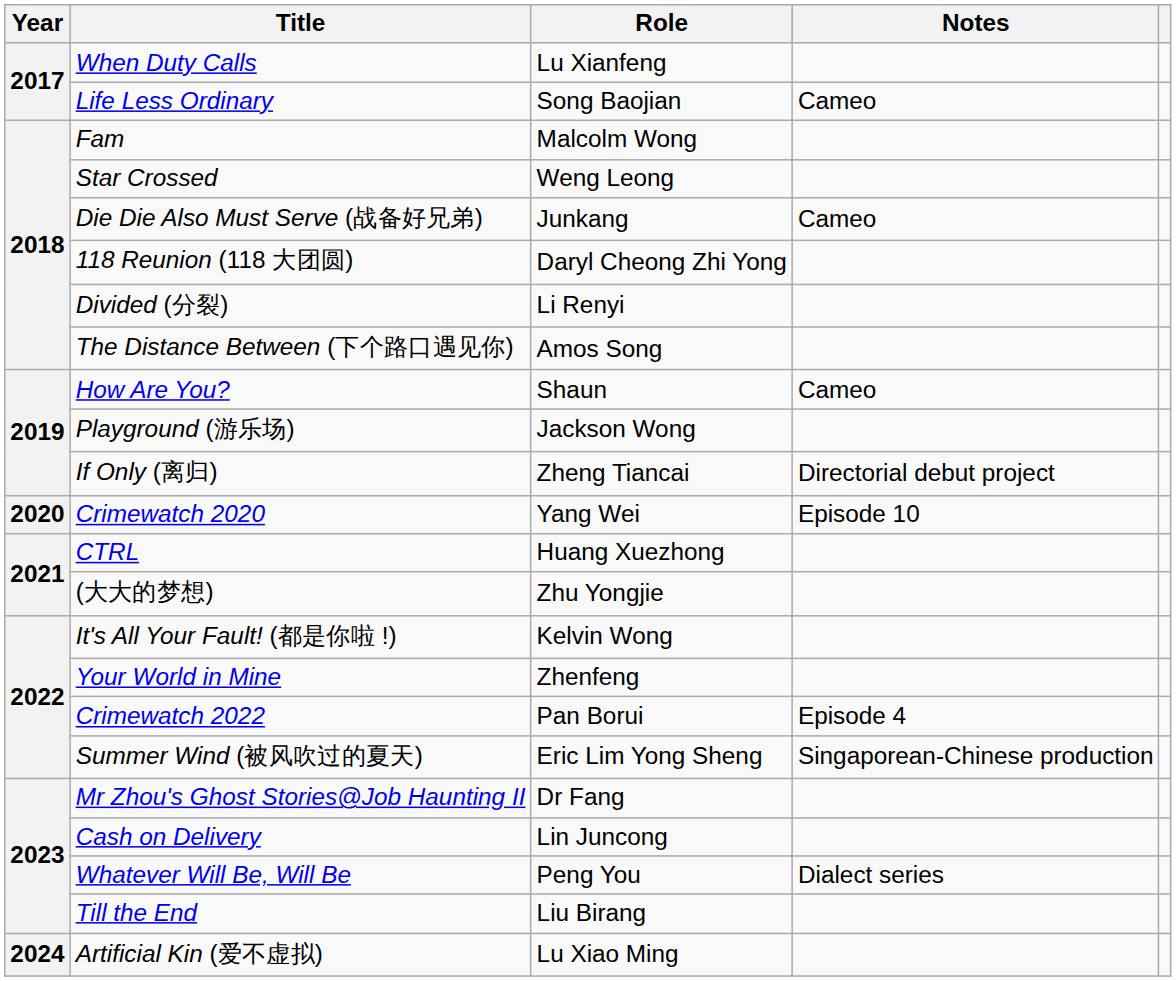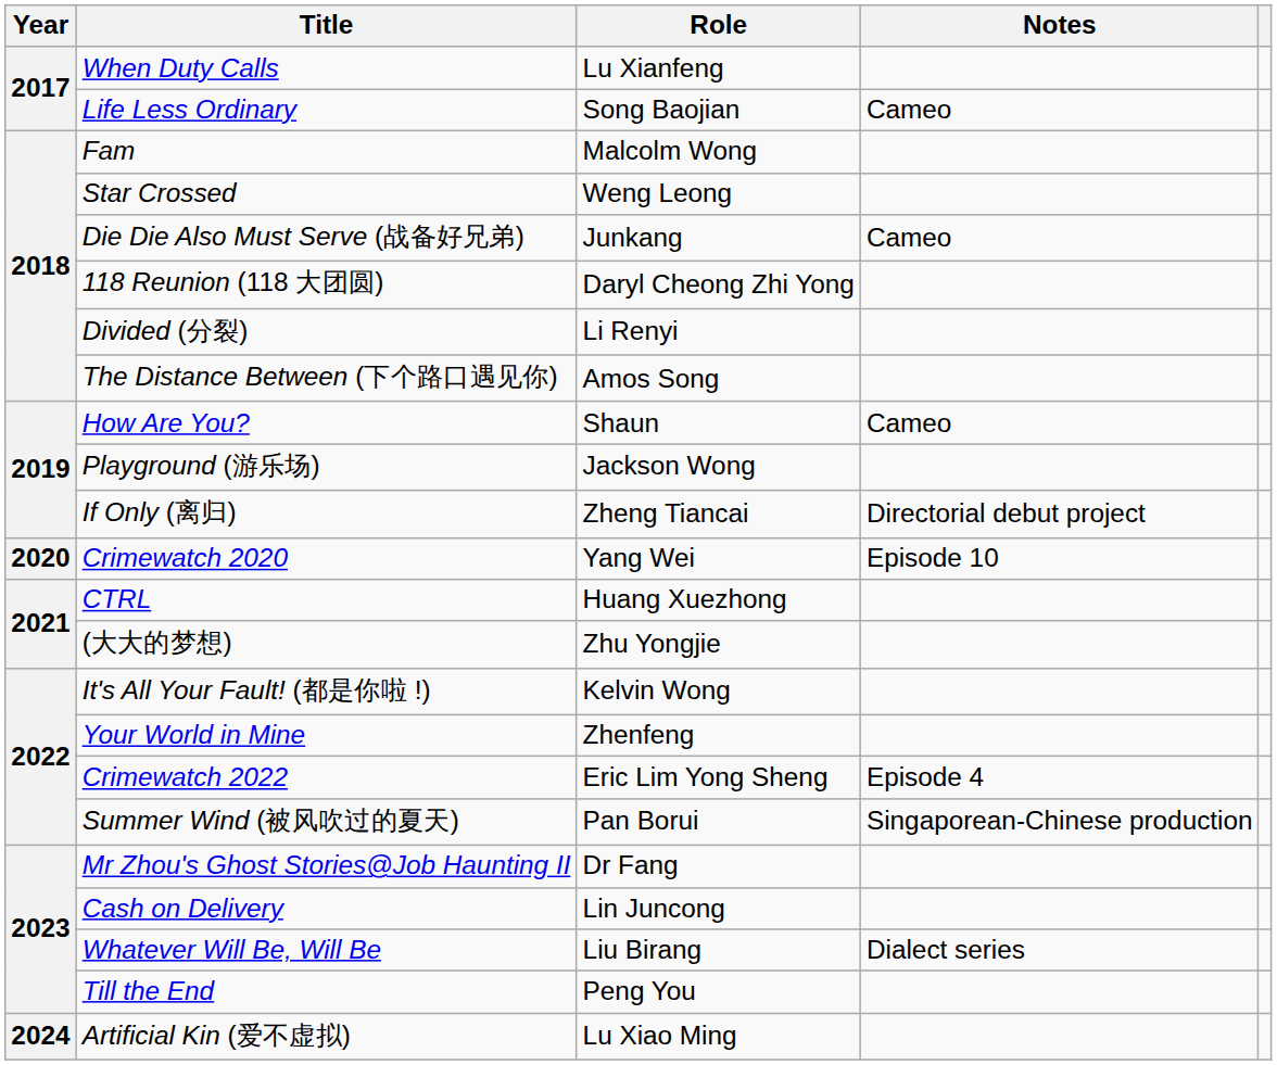Crimewatch 2022 | Role: Pan Borui -> Eric Lim Yong Sheng
Summer Wind (被风吹过的夏天) | Role: Eric Lim Yong Sheng -> Pan Borui
Whatever Will Be, Will Be | Role: Peng You -> Liu Birang
Till the End | Role: Liu Birang -> Peng You
